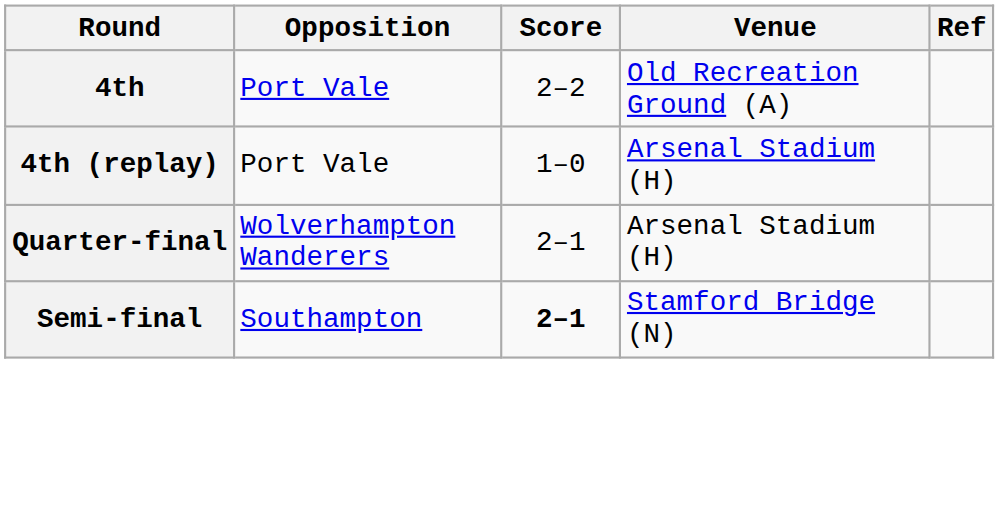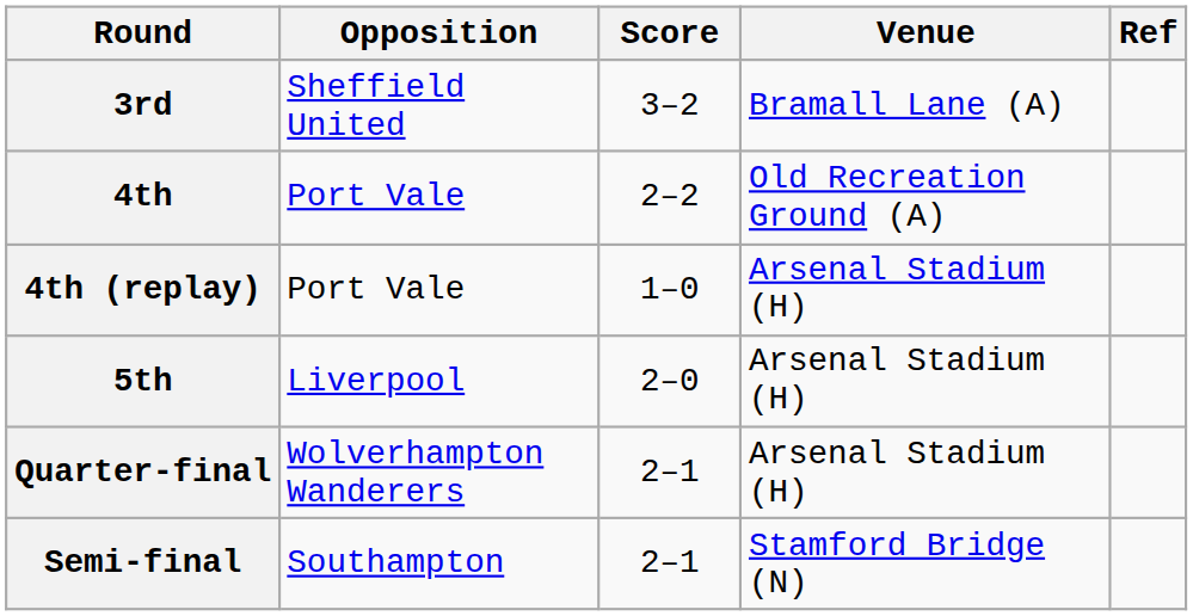+ row: 3rd | Sheffield United | 3–2 | Bramall Lane (A)
+ row: 5th | Liverpool | 2–0 | Arsenal Stadium (H)
Semi-final | Score: bold -> normal
